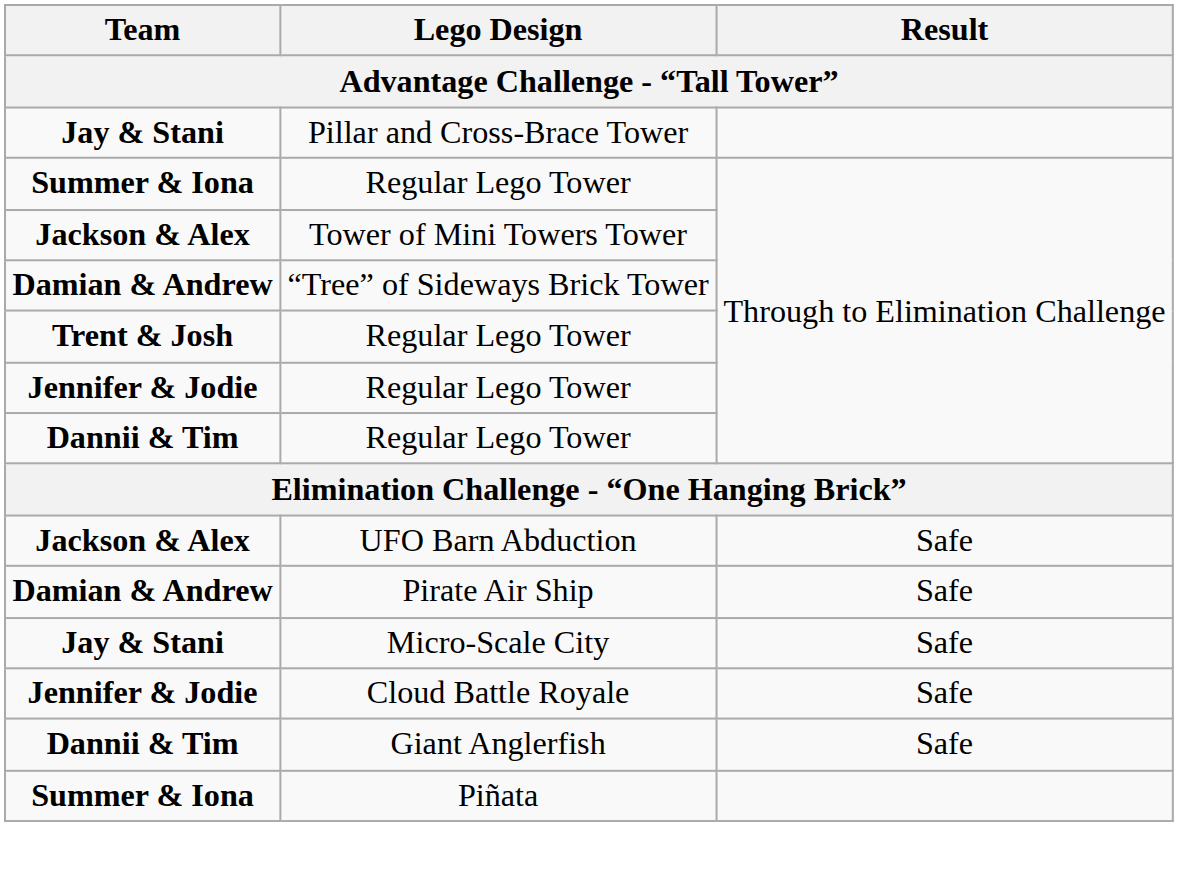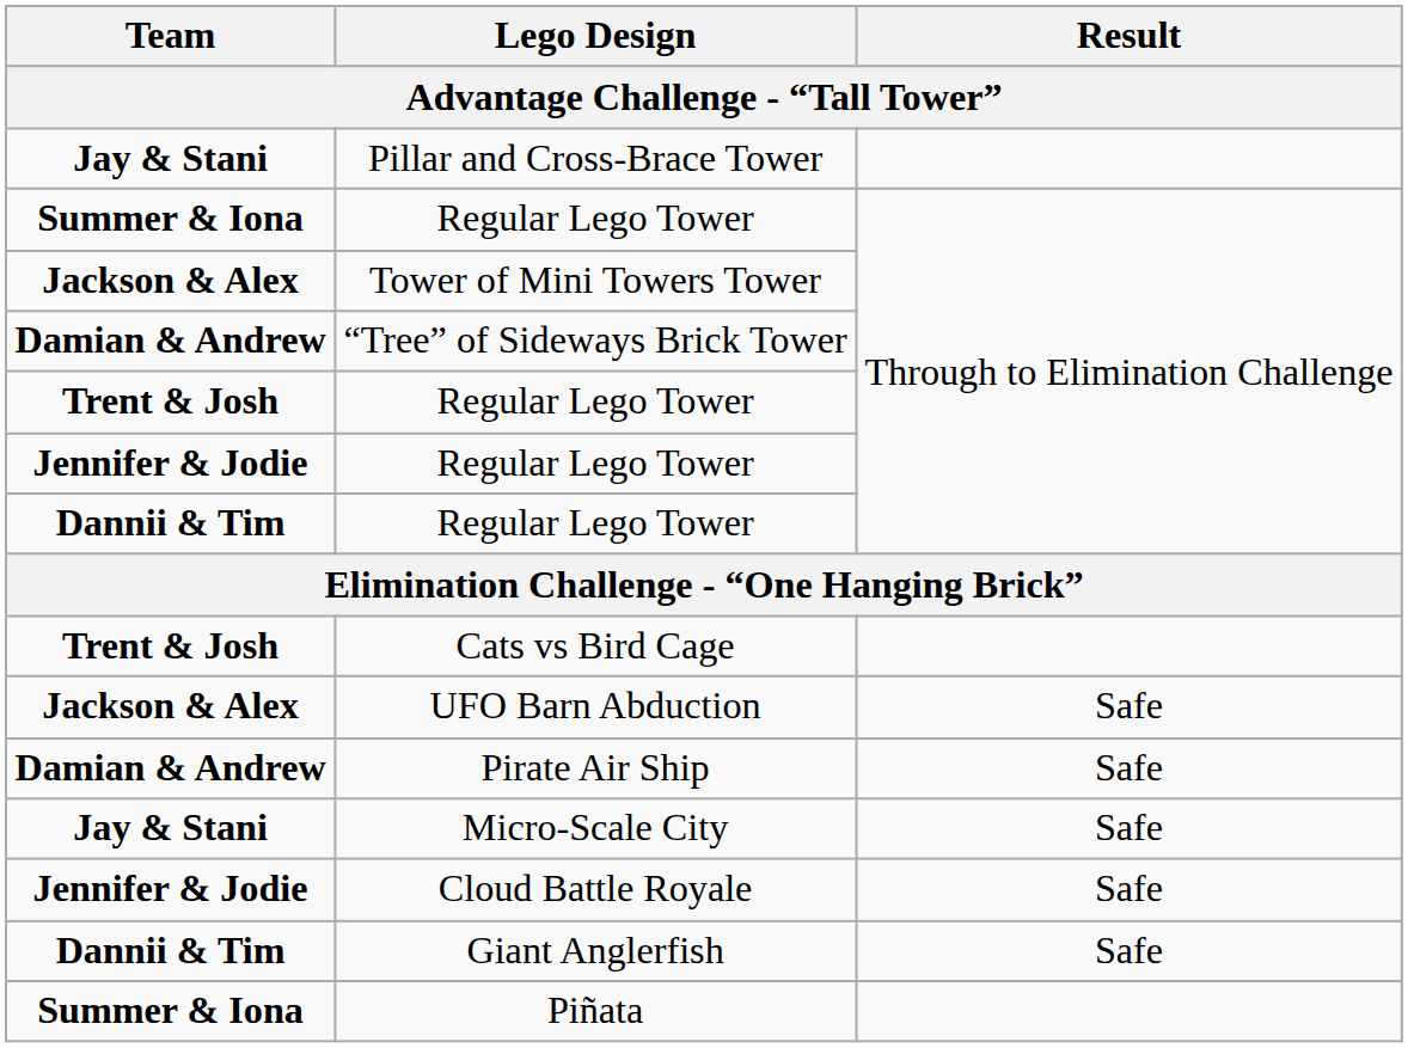+ row: Trent & Josh | Cats vs Bird Cage
